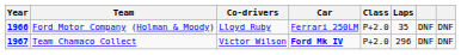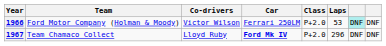1966 | Co-drivers: Lloyd Ruby -> Victor Wilson
1966 | Laps: 35 -> 53
1966 | column 7: no background -> paleturquoise background
1967 | Co-drivers: Victor Wilson -> Lloyd Ruby
